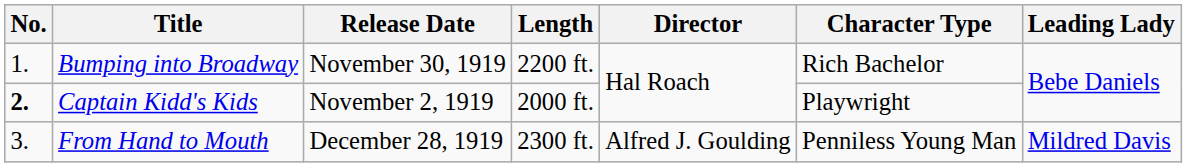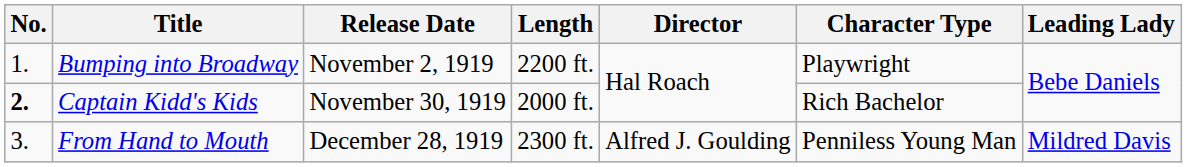Bumping into Broadway | Release Date: November 30, 1919 -> November 2, 1919
Bumping into Broadway | Character Type: Rich Bachelor -> Playwright
Captain Kidd's Kids | Release Date: November 2, 1919 -> November 30, 1919
Captain Kidd's Kids | Character Type: Playwright -> Rich Bachelor
